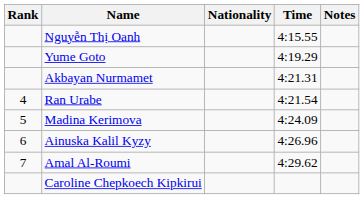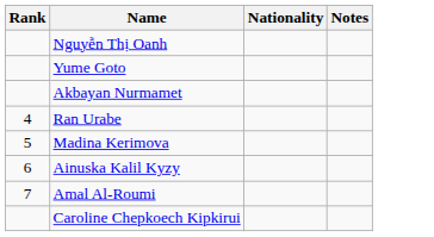- column: Time | 4:15.55 | 4:19.29 | 4:21.31 | 4:21.54 | 4:24.09 | 4:26.96 | 4:29.62
